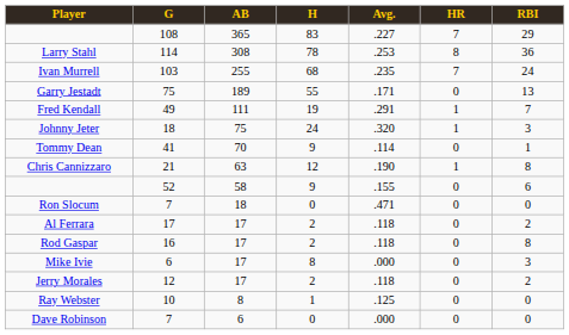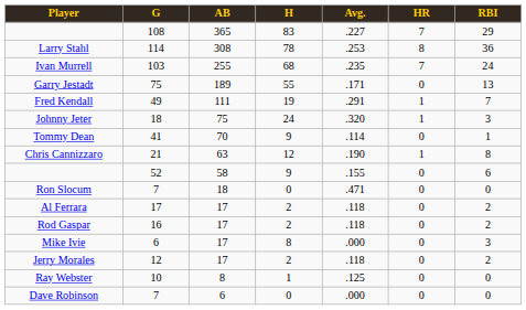Rod Gaspar | RBI: 8 -> 2
